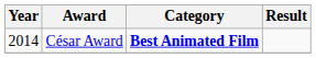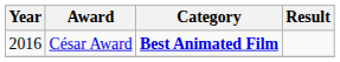César Award | Year: 2014 -> 2016
